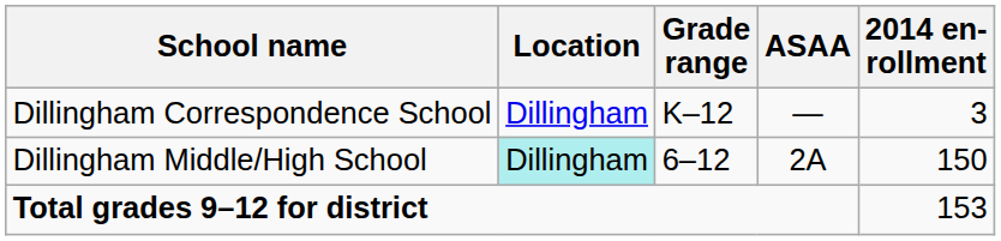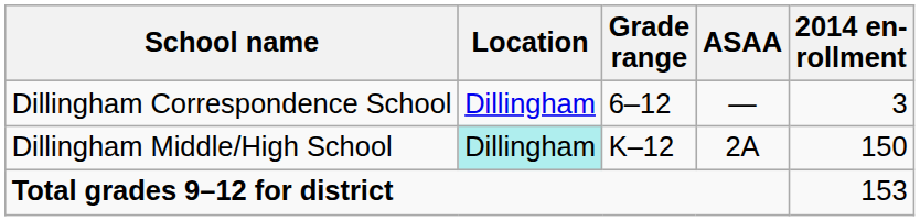Dillingham Correspondence School | Grade range: K–12 -> 6–12
Dillingham Middle/High School | Grade range: 6–12 -> K–12
